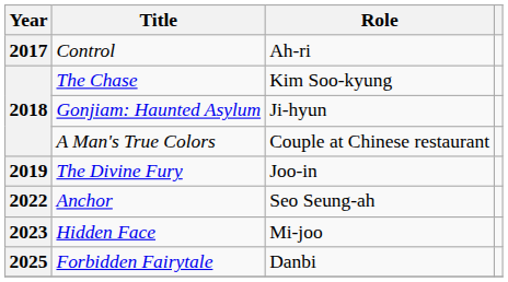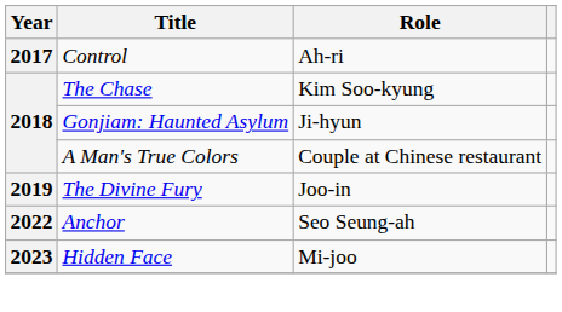- row: 2025 | Forbidden Fairytale | Danbi
